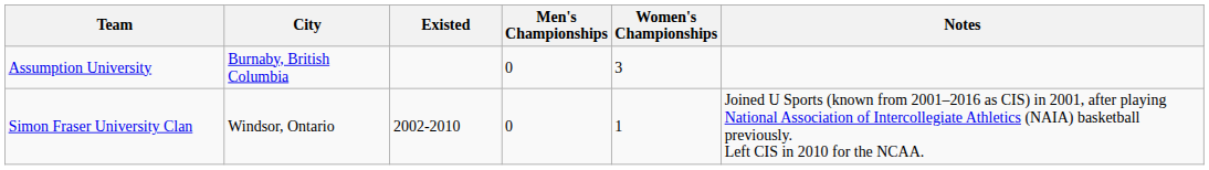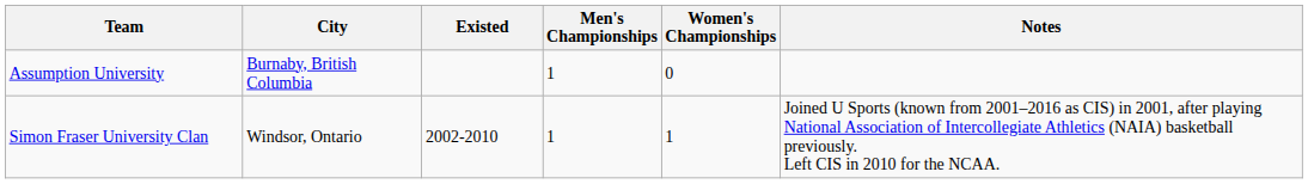Assumption University | Men's Championships: 0 -> 1
Assumption University | Women's Championships: 3 -> 0
Simon Fraser University Clan | Men's Championships: 0 -> 1
